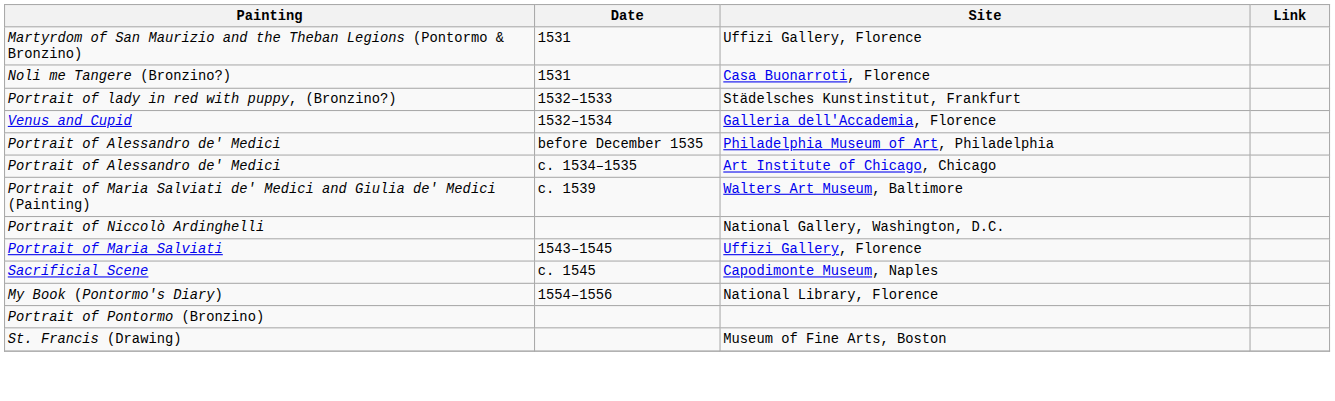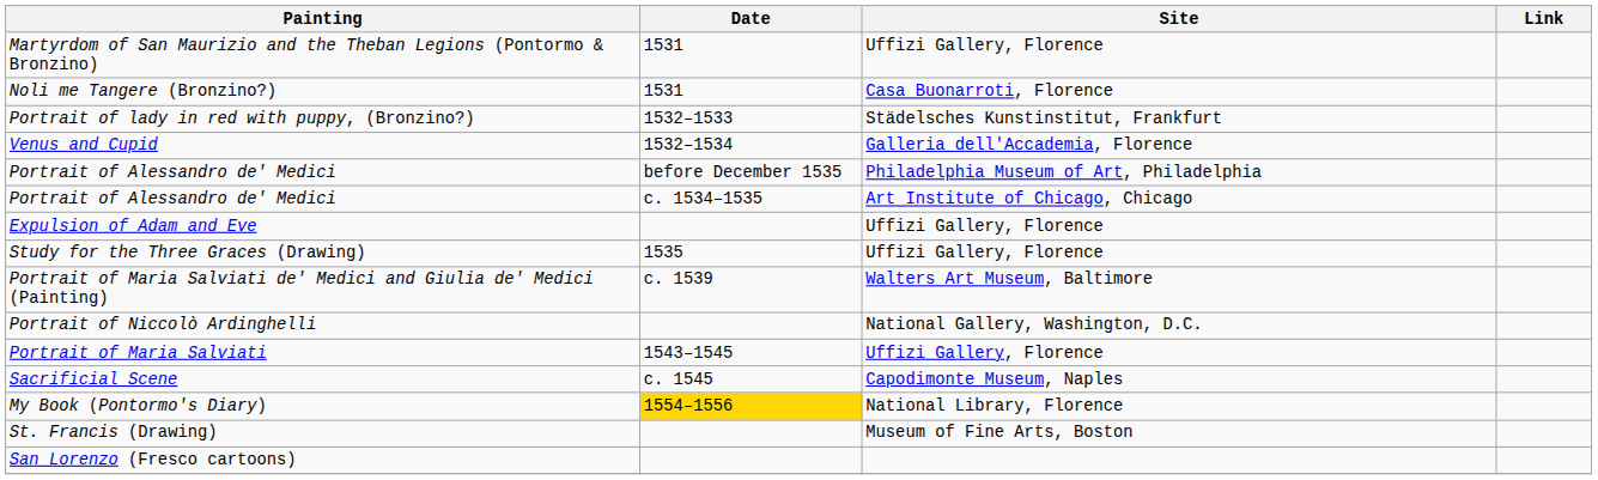+ row: Expulsion of Adam and Eve | Uffizi Gallery, Florence
+ row: Study for the Three Graces (Drawing) | 1535 | Uffizi Gallery, Florence
My Book (Pontormo's Diary) | Date: no background -> gold background
- row: Portrait of Pontormo (Bronzino)
+ row: San Lorenzo (Fresco cartoons)
